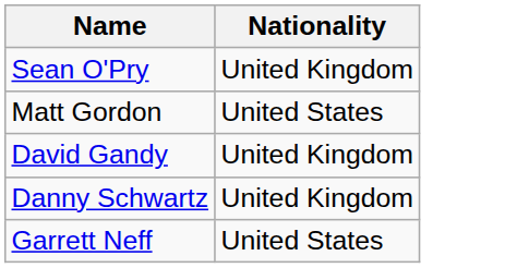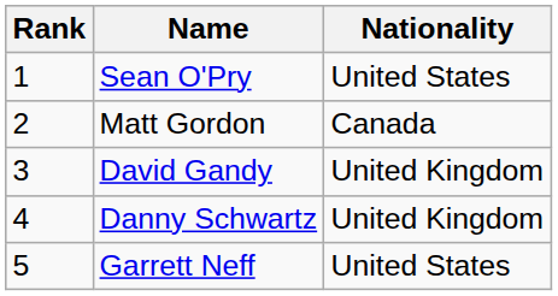+ column: Rank | 1 | 2 | 3 | 4 | 5
Sean O'Pry | Nationality: United Kingdom -> United States
Matt Gordon | Nationality: United States -> Canada
